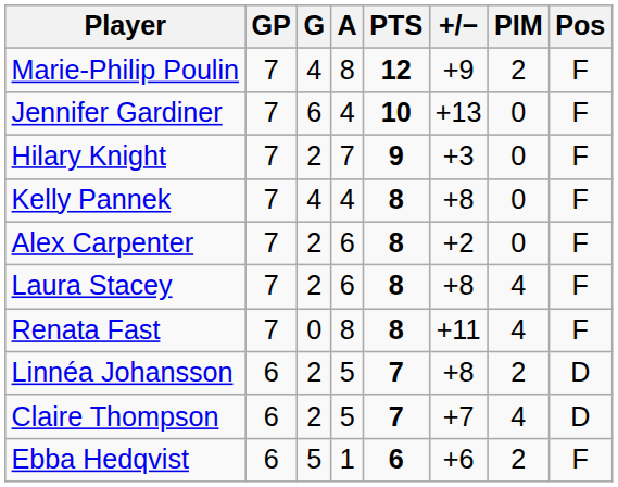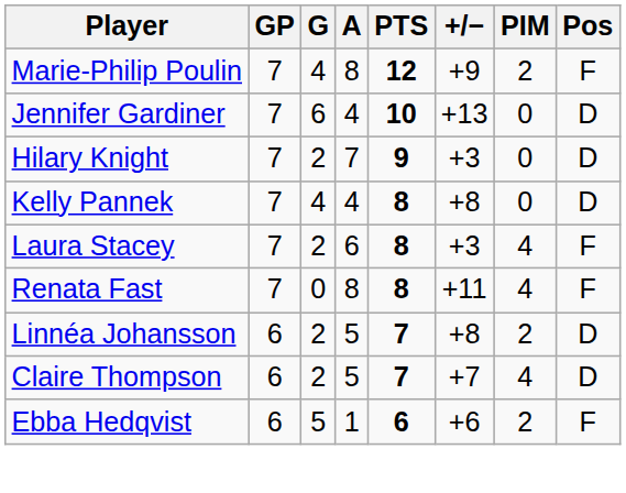Jennifer Gardiner | Pos: F -> D
Hilary Knight | Pos: F -> D
Kelly Pannek | Pos: F -> D
- row: Alex Carpenter | 7 | 2 | 6 | 8 | +2 | 0 | F
Laura Stacey | +/−: +8 -> +3
